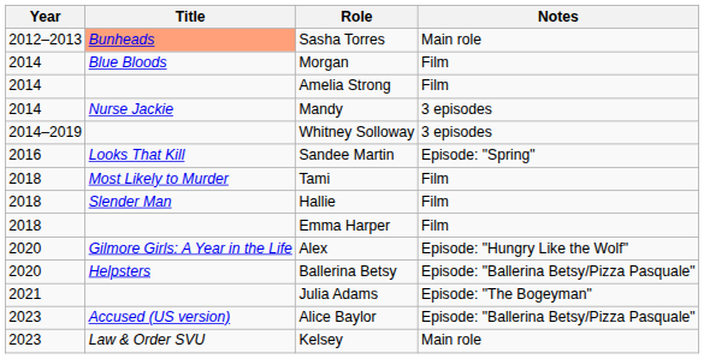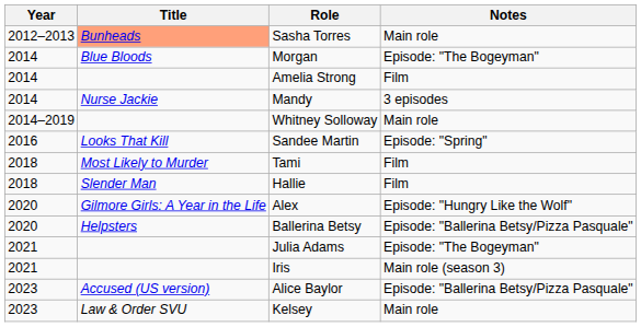Morgan | Notes: Film -> Episode: "The Bogeyman"
Whitney Solloway | Notes: 3 episodes -> Main role
- row: 2018 | Emma Harper | Film
+ row: 2021 | Iris | Main role (season 3)
